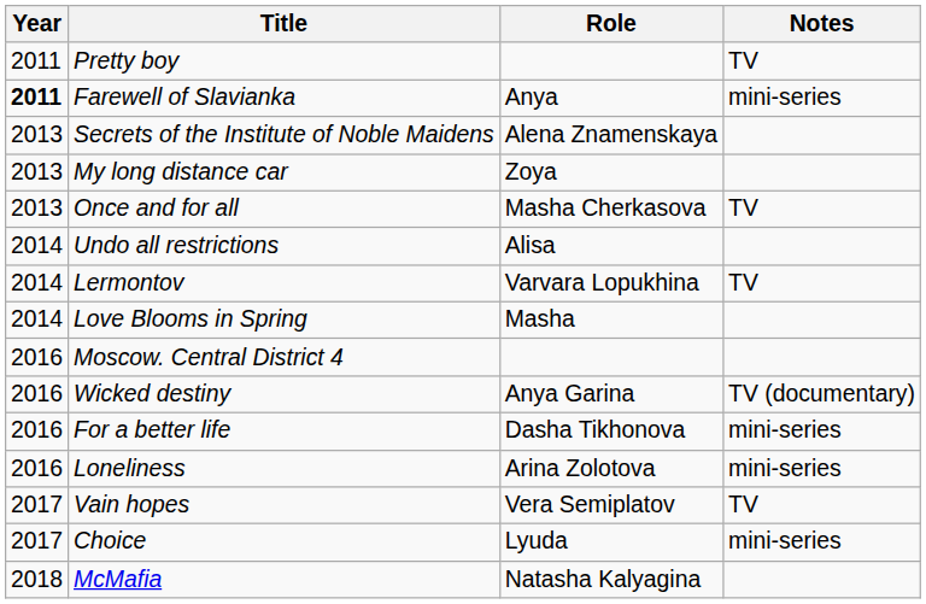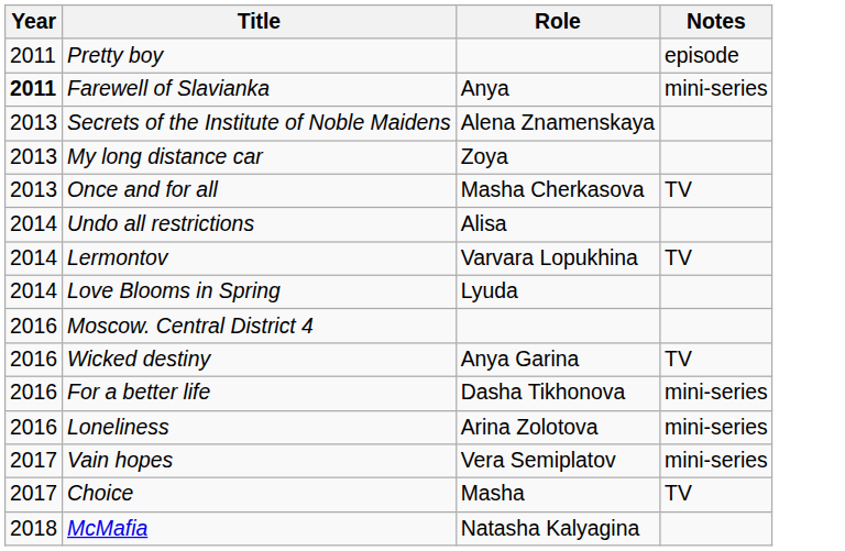Pretty boy | Notes: TV -> episode
Love Blooms in Spring | Role: Masha -> Lyuda
Wicked destiny | Notes: TV (documentary) -> TV
Vain hopes | Notes: TV -> mini-series
Choice | Role: Lyuda -> Masha
Choice | Notes: mini-series -> TV
